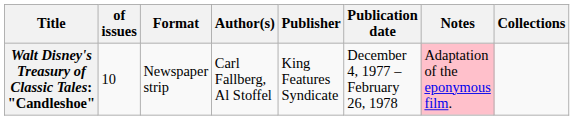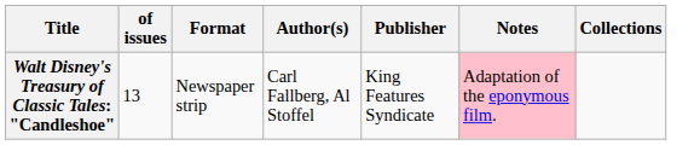- column: Publication date | December 4, 1977 – February 26, 1978
Walt Disney's Treasury of Classic Tales: "Candleshoe" | of issues: 10 -> 13
